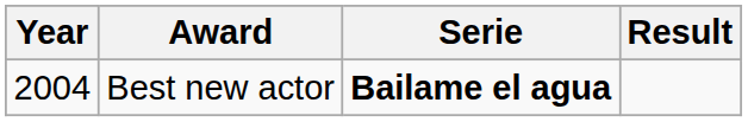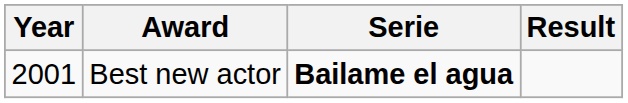Best new actor | Year: 2004 -> 2001
